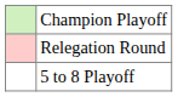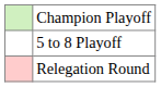rows swapped: 5 to 8 Playoff <-> Relegation Round
